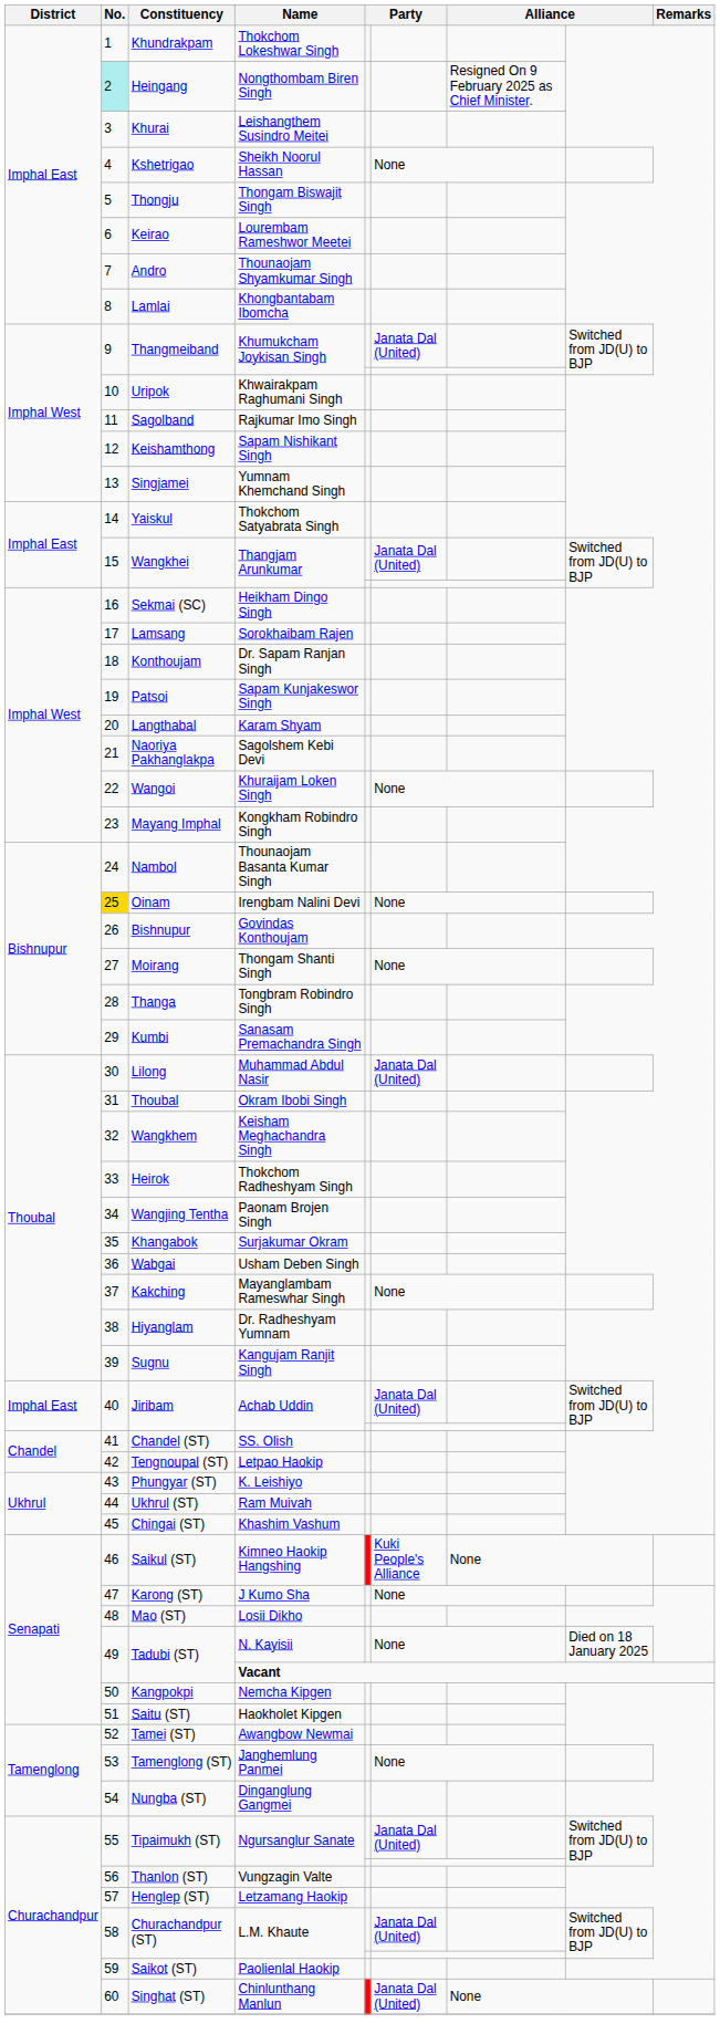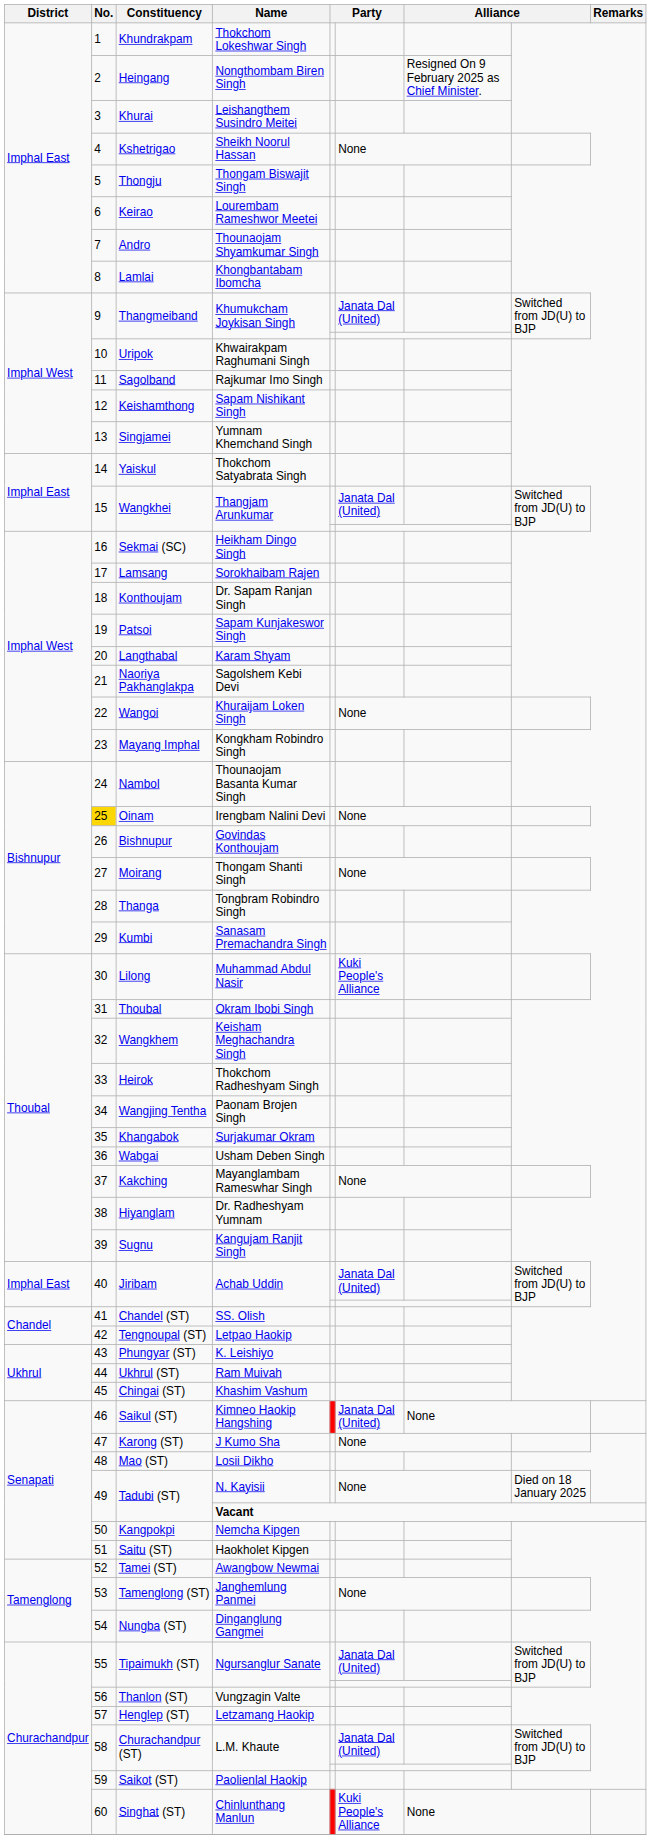Nongthombam Biren Singh | No.: paleturquoise background -> no background
Muhammad Abdul Nasir | column 6: Janata Dal (United) -> Kuki People's Alliance
Kimneo Haokip Hangshing | column 6: Kuki People's Alliance -> Janata Dal (United)
Chinlunthang Manlun | column 6: Janata Dal (United) -> Kuki People's Alliance
